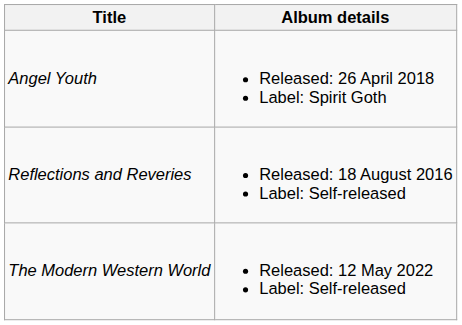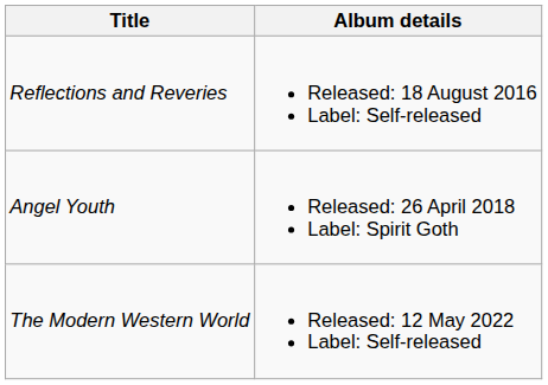rows swapped: Reflections and Reveries <-> Angel Youth
